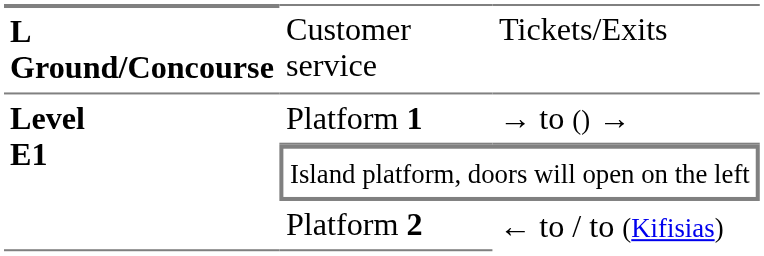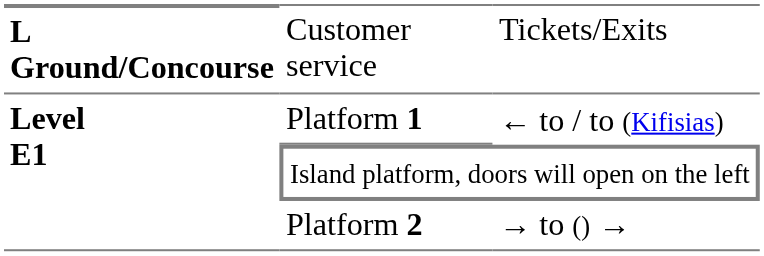Platform 1 | column 3: → to () → -> ← to / to (Kifisias)
Platform 2 | column 3: ← to / to (Kifisias) -> → to () →
